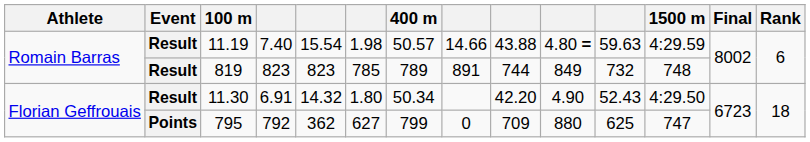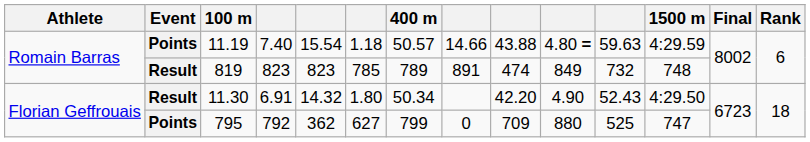11.19 | Event: Result -> Points
11.19 | column 6: 1.98 -> 1.18
819 | column 9: 744 -> 474
795 | column 11: 625 -> 525
